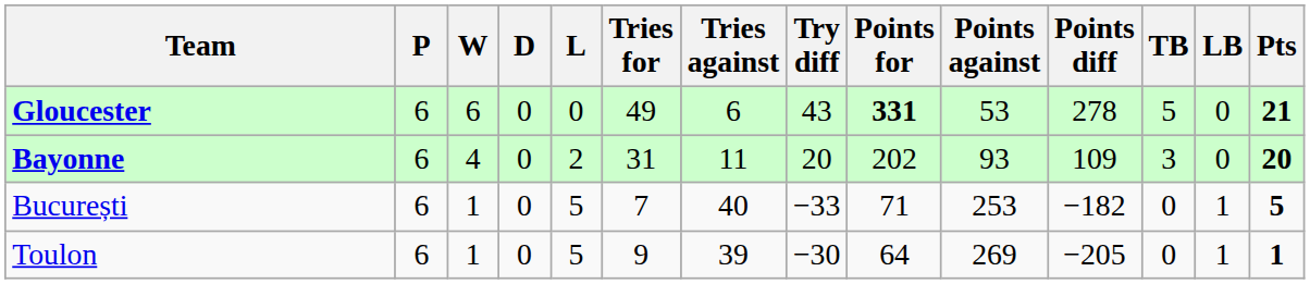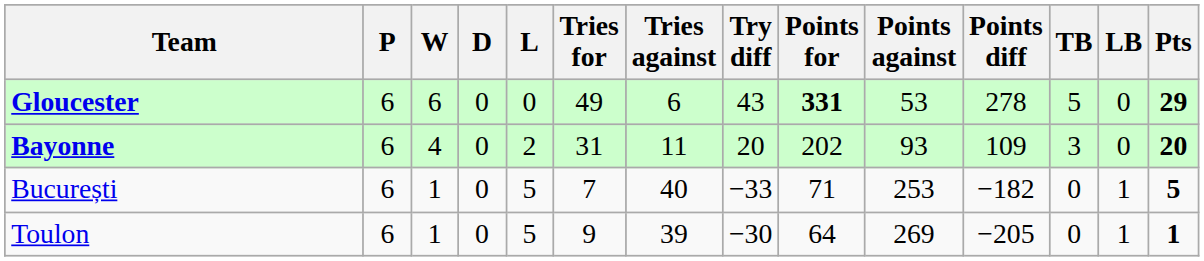Gloucester | Pts: 21 -> 29
